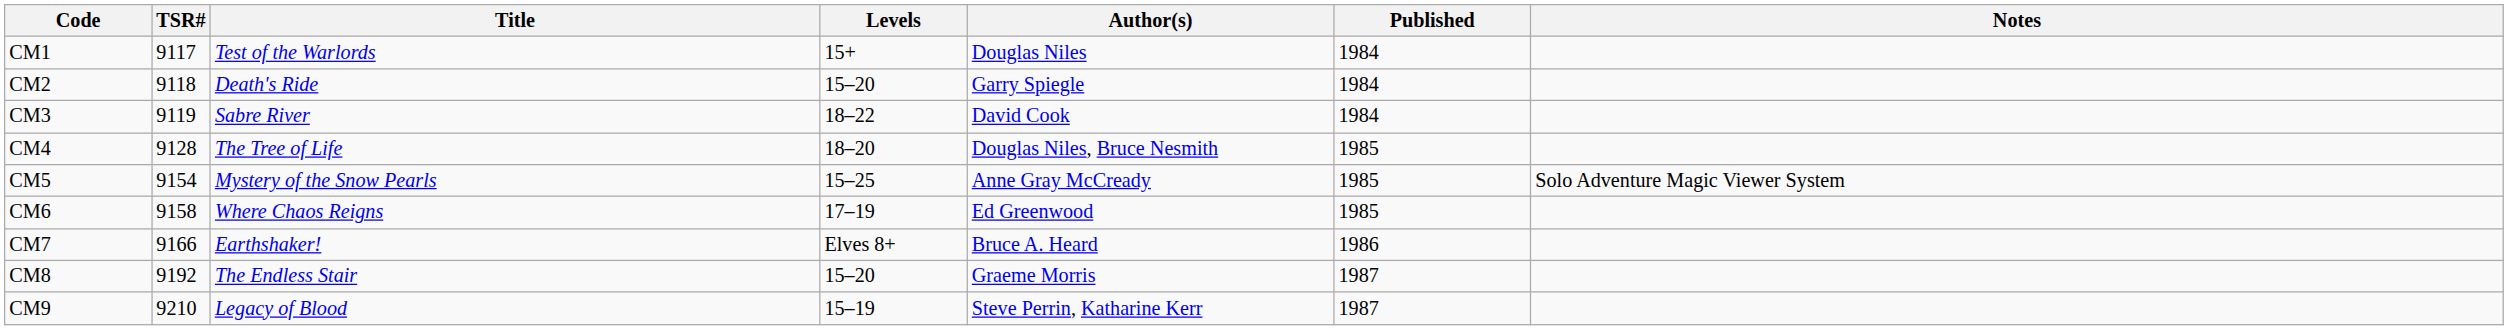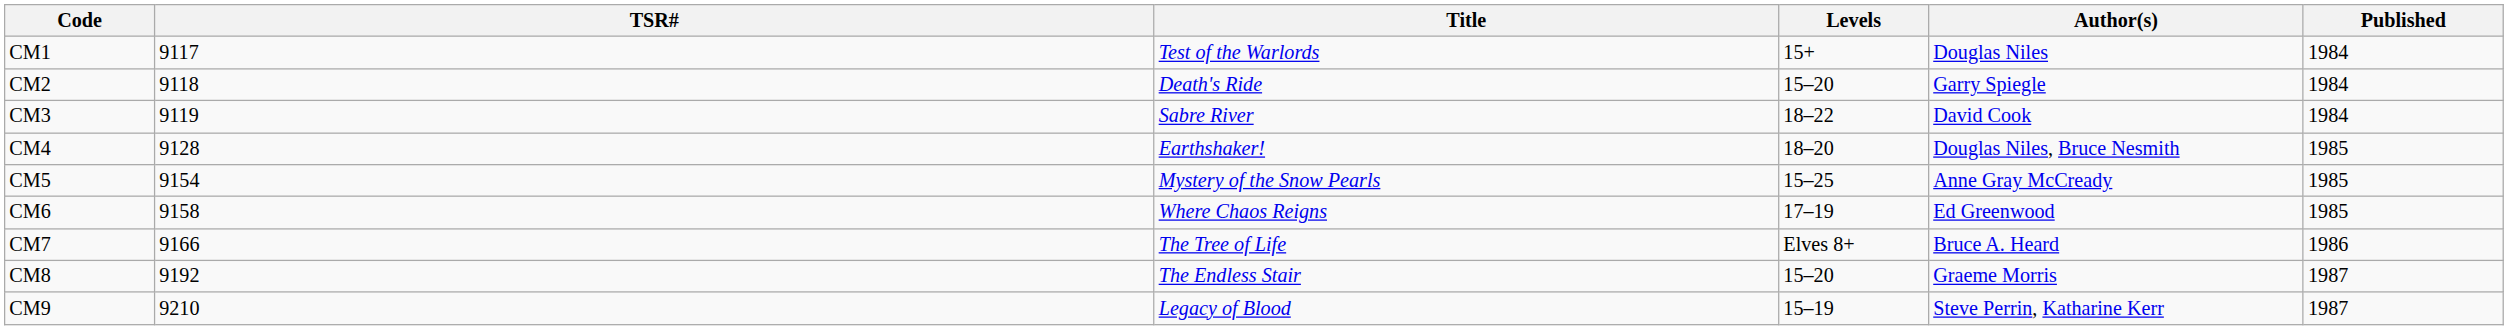- column: Notes | Solo Adventure Magic Viewer System
CM4 | Title: The Tree of Life -> Earthshaker!
CM7 | Title: Earthshaker! -> The Tree of Life
